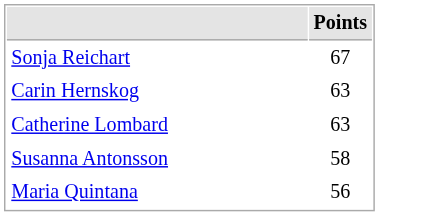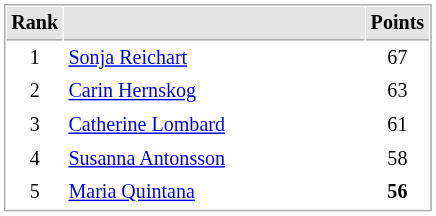+ column: Rank | 1 | 2 | 3 | 4 | 5
Catherine Lombard | Points: 63 -> 61
Maria Quintana | Points: normal -> bold
